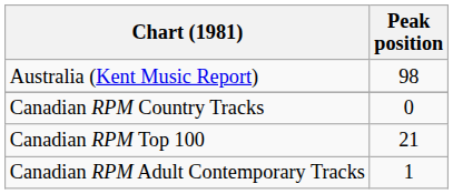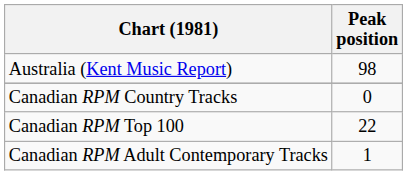Canadian RPM Top 100 | Peak position: 21 -> 22
